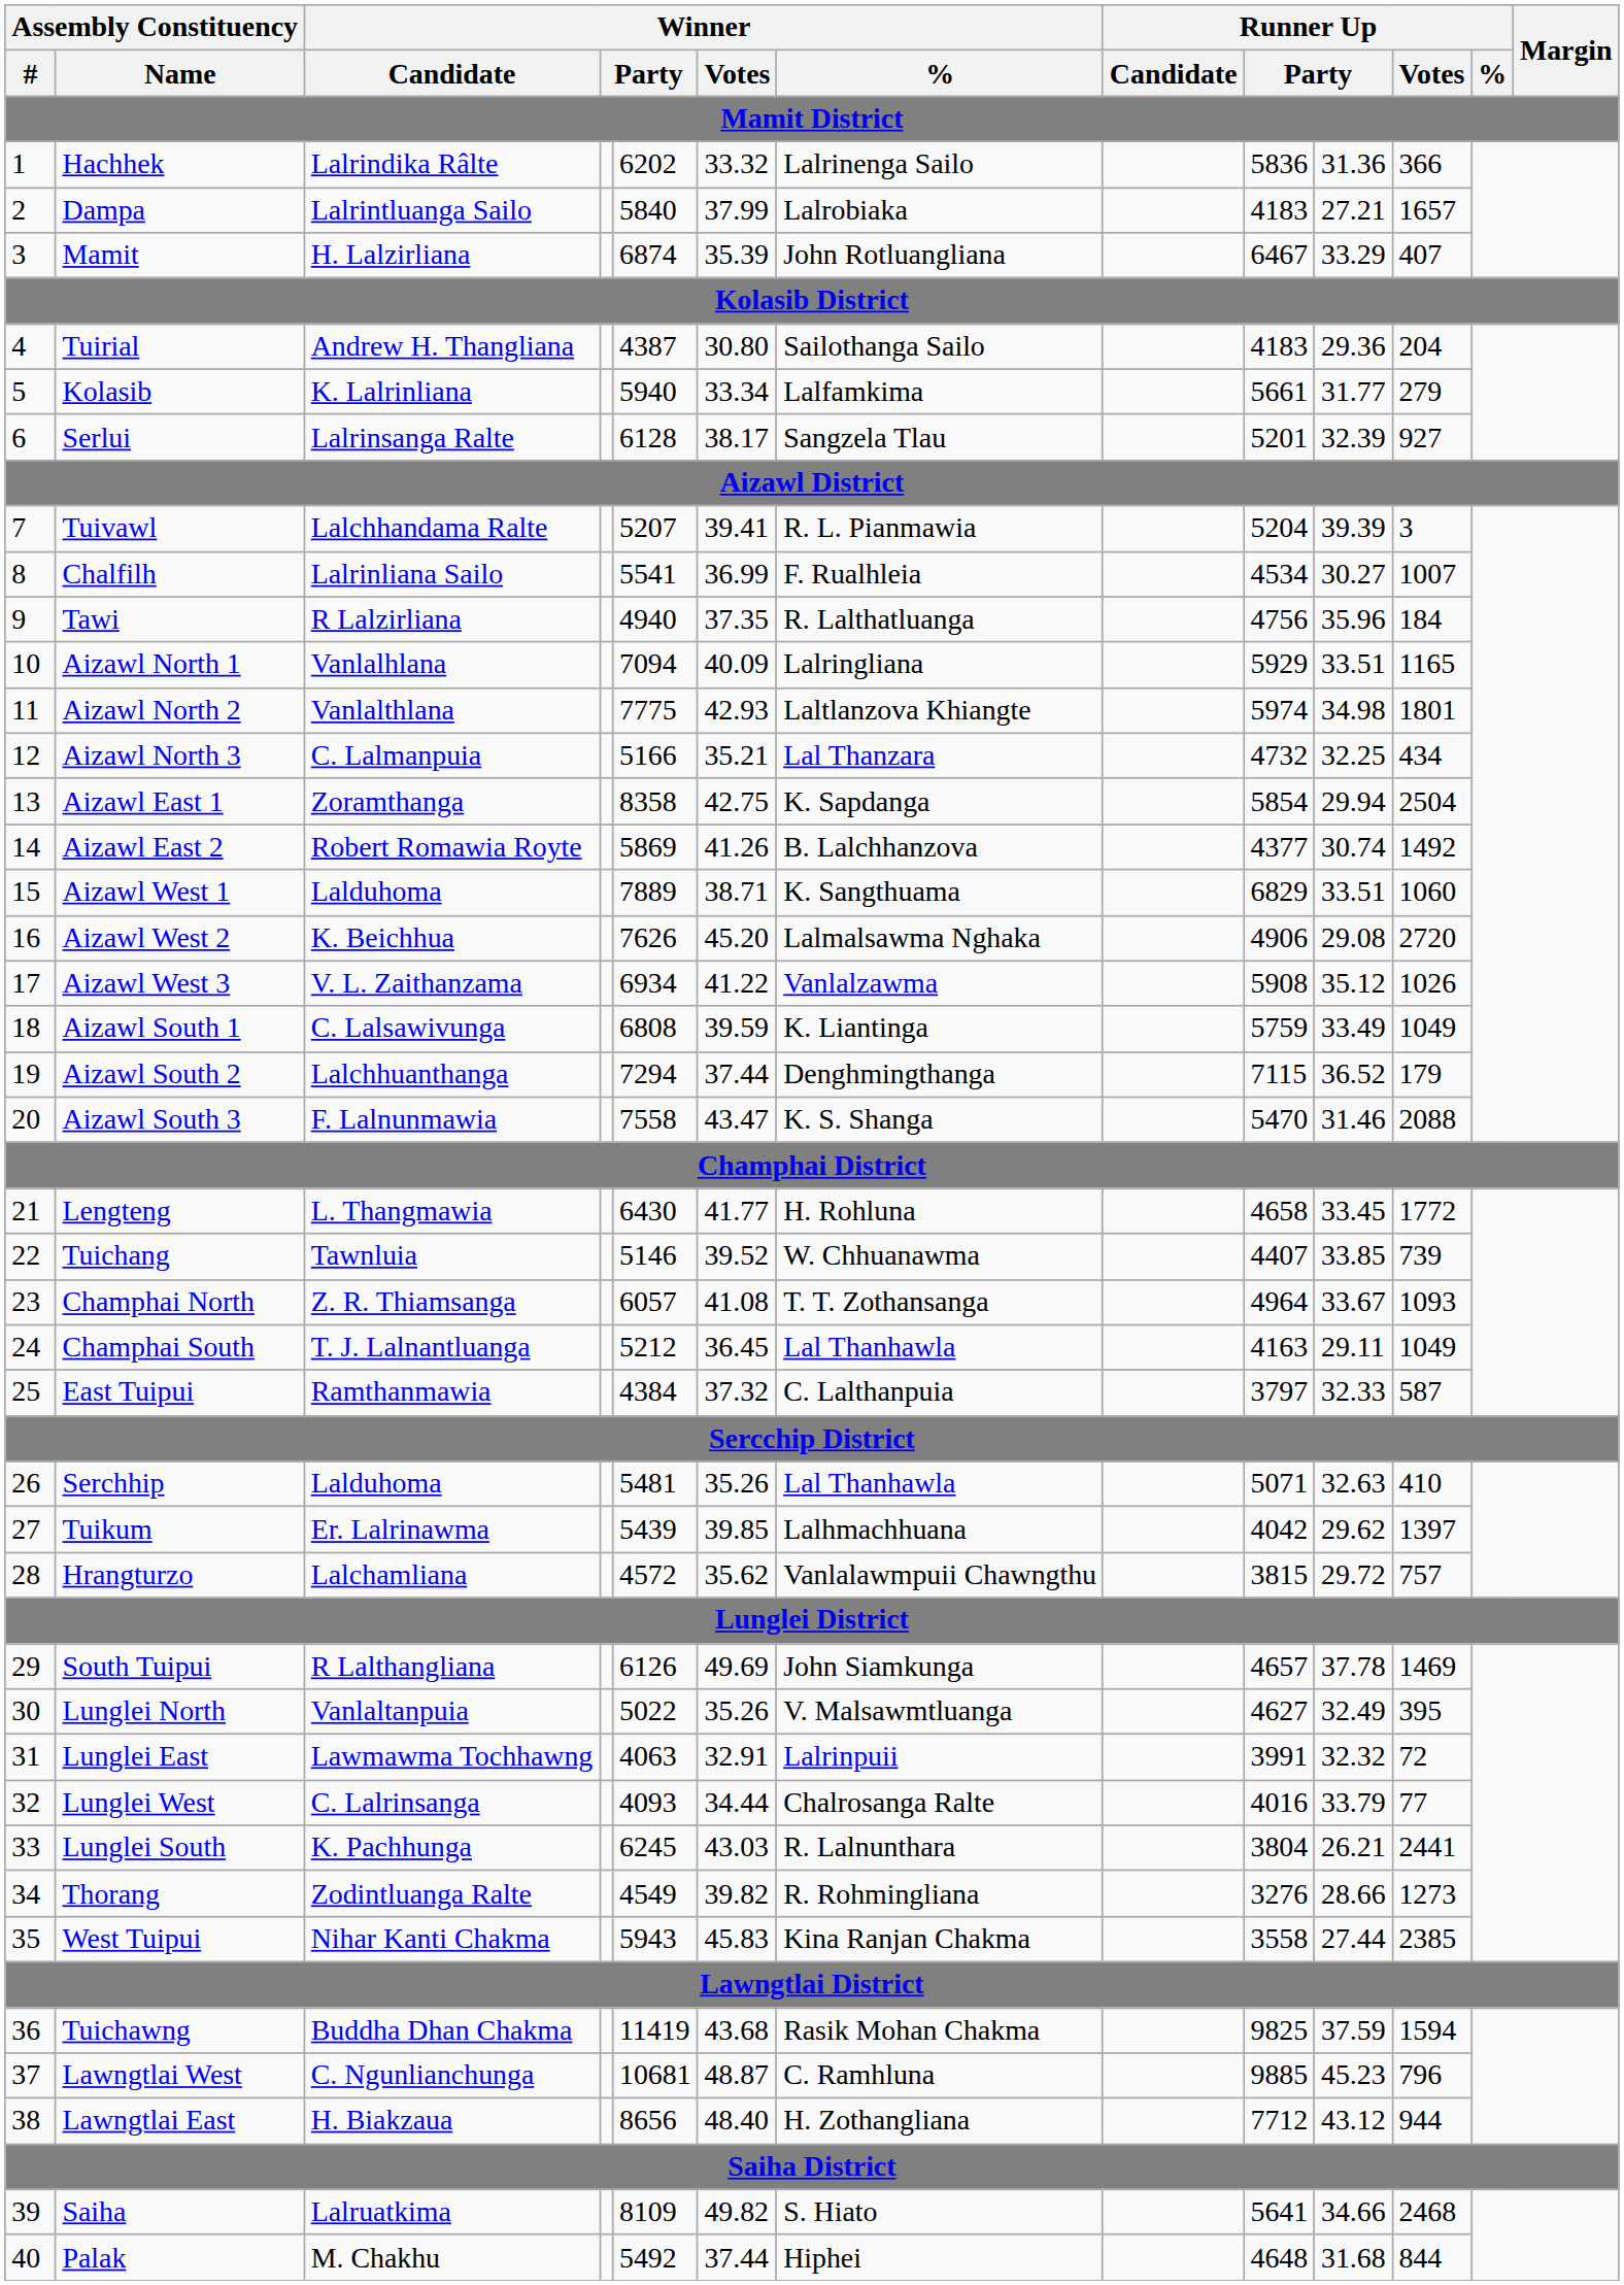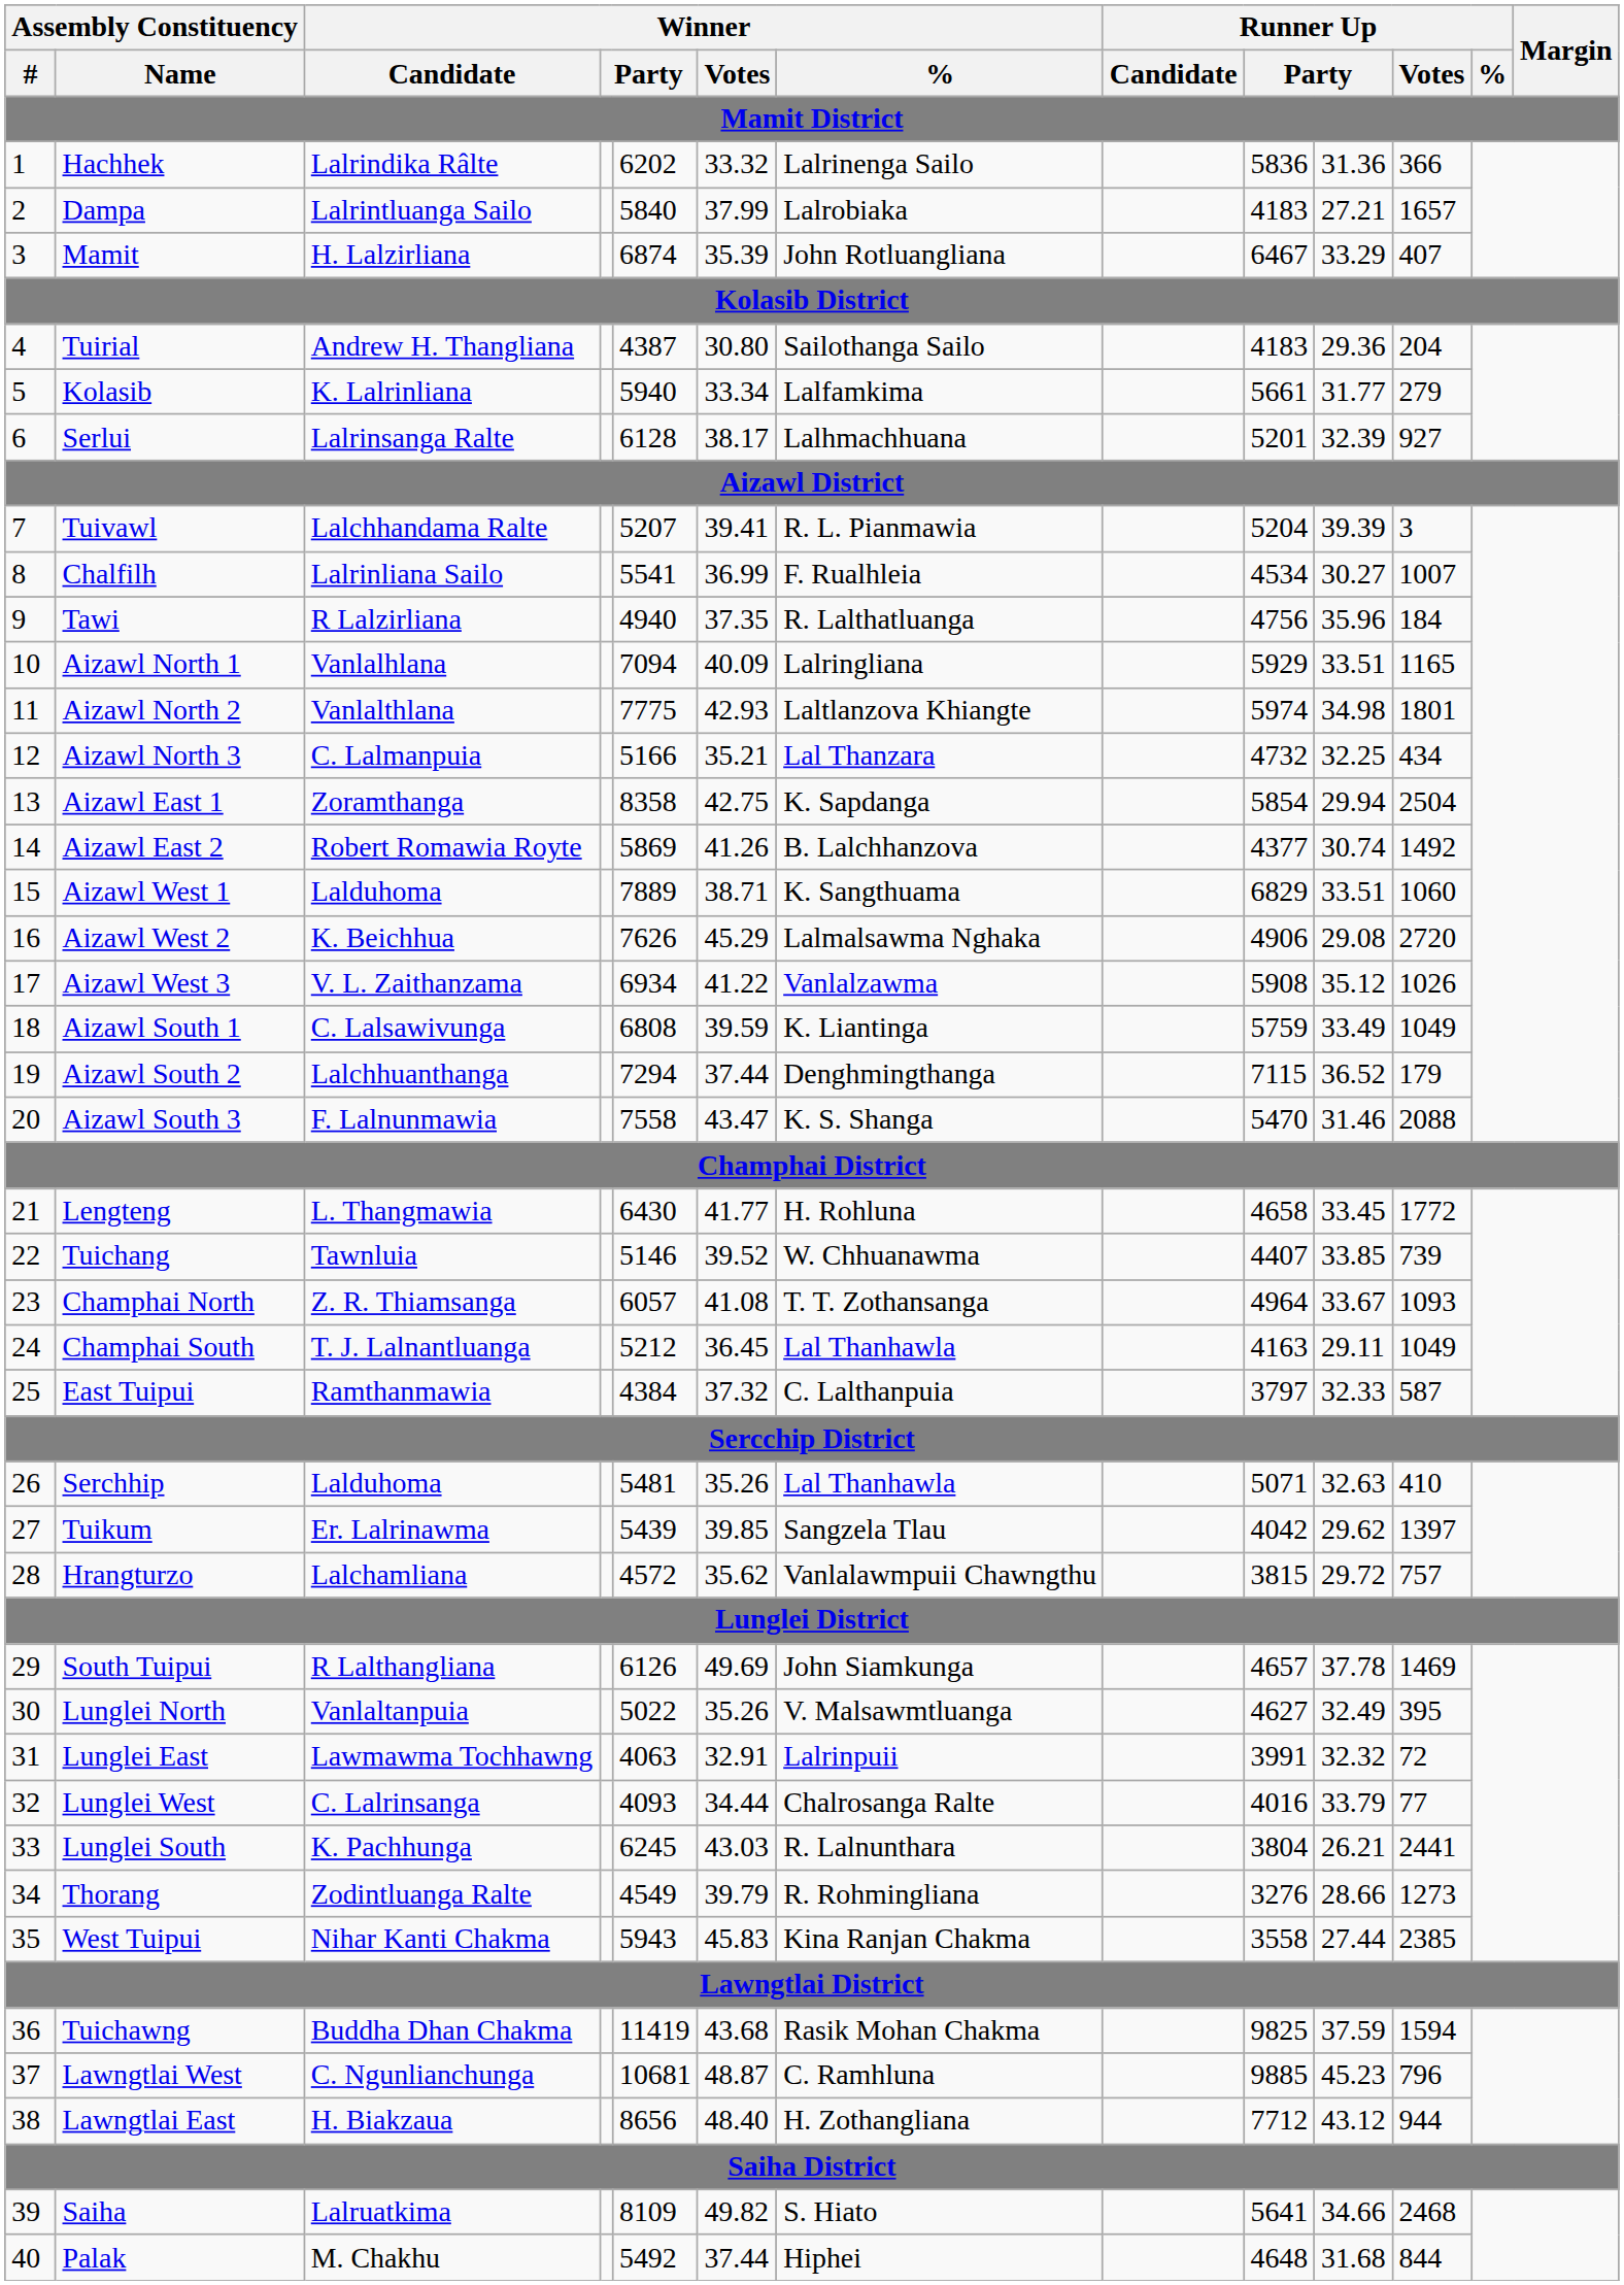Serlui | Winner / %: Sangzela Tlau -> Lalhmachhuana
Aizawl West 2 | Winner / Votes: 45.20 -> 45.29
Tuikum | Winner / %: Lalhmachhuana -> Sangzela Tlau
Thorang | Winner / Votes: 39.82 -> 39.79
